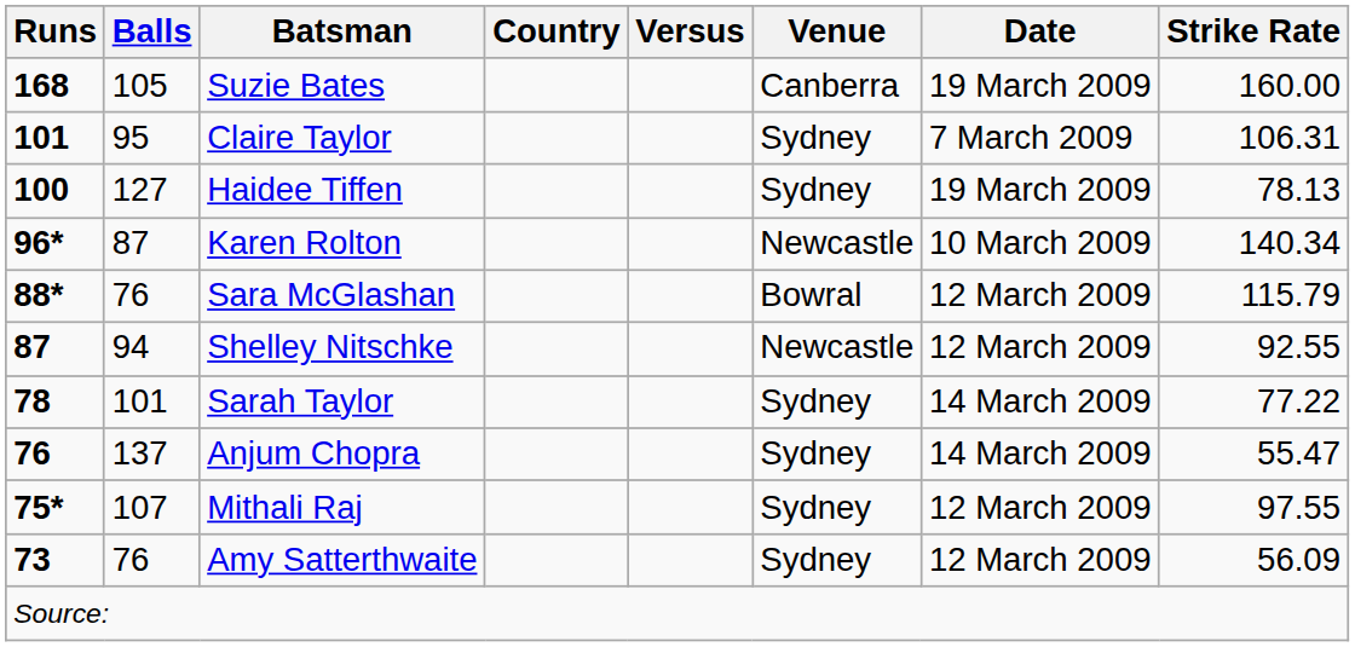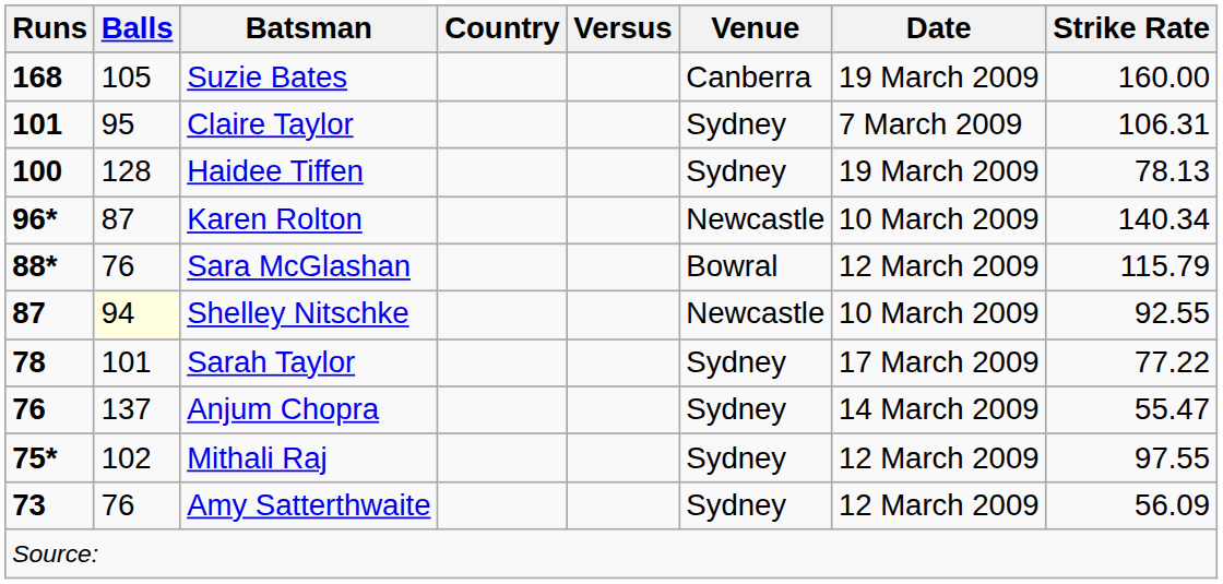Haidee Tiffen | Balls: 127 -> 128
Shelley Nitschke | Balls: no background -> lightyellow background
Shelley Nitschke | Date: 12 March 2009 -> 10 March 2009
Sarah Taylor | Date: 14 March 2009 -> 17 March 2009
Mithali Raj | Balls: 107 -> 102
